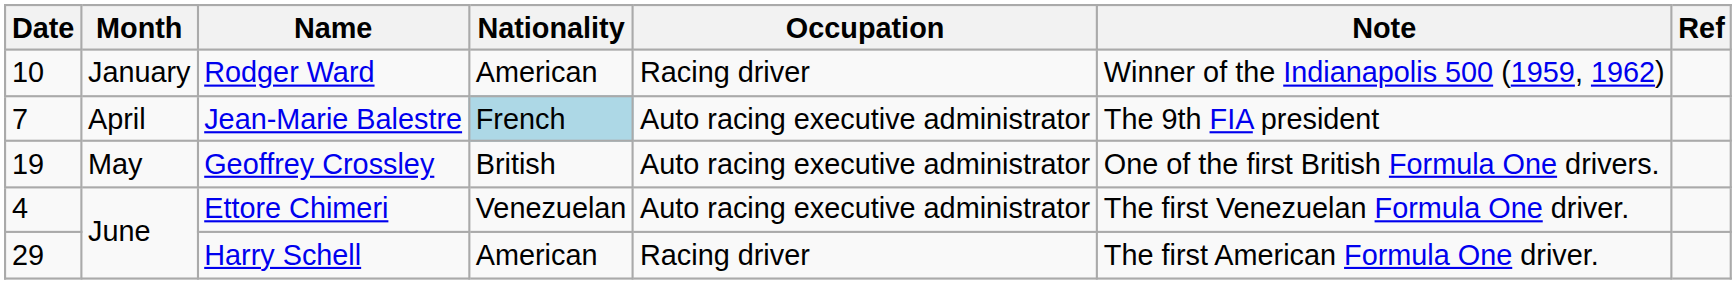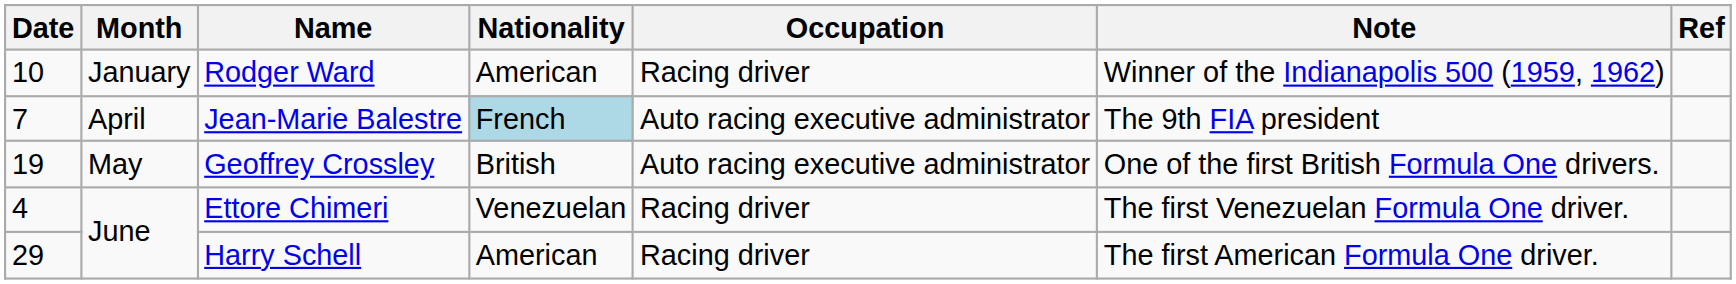Ettore Chimeri | Occupation: Auto racing executive administrator -> Racing driver
